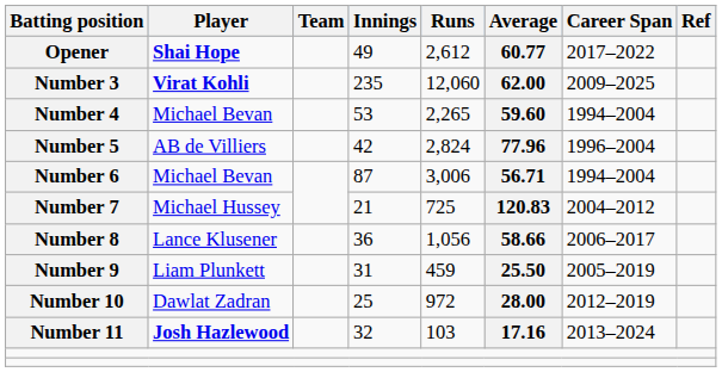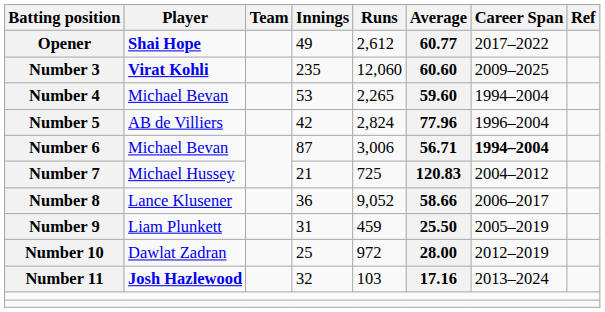Number 3 | Average: 62.00 -> 60.60
Number 6 | Career Span: normal -> bold
Number 8 | Runs: 1,056 -> 9,052
